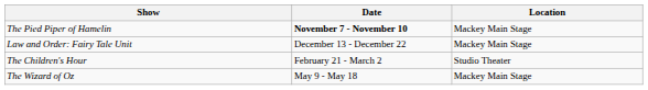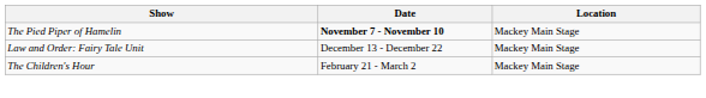The Children's Hour | Location: Studio Theater -> Mackey Main Stage
- row: The Wizard of Oz | May 9 - May 18 | Mackey Main Stage
